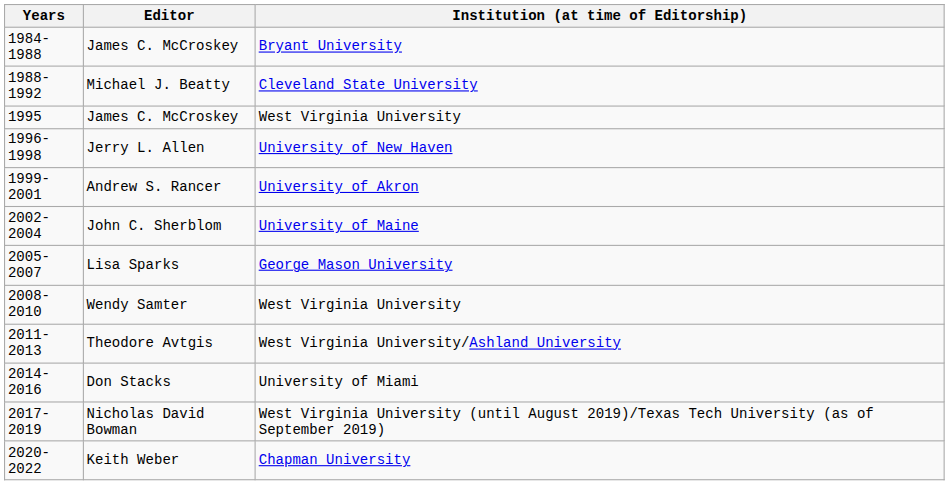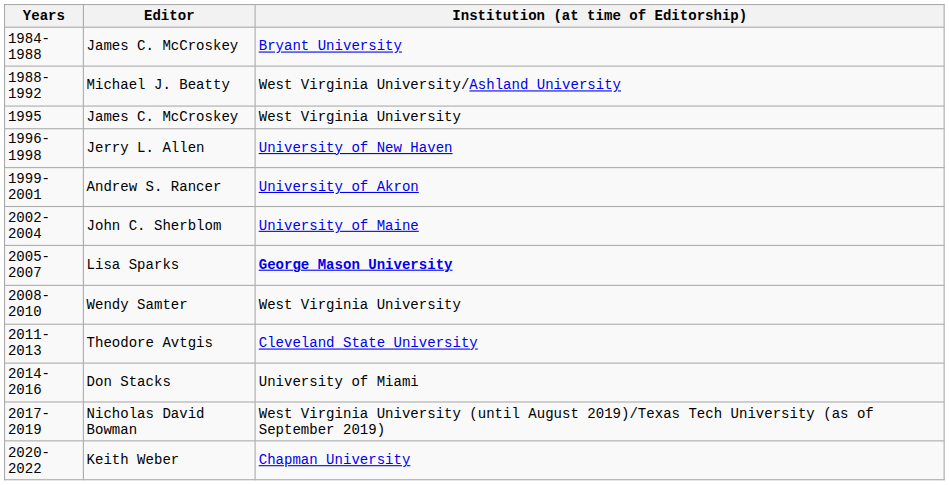Michael J. Beatty | Institution (at time of Editorship): Cleveland State University -> West Virginia University/Ashland University
Lisa Sparks | Institution (at time of Editorship): normal -> bold
Theodore Avtgis | Institution (at time of Editorship): West Virginia University/Ashland University -> Cleveland State University
